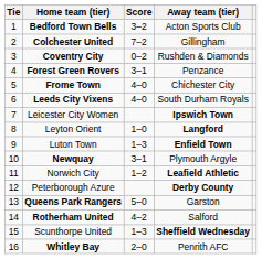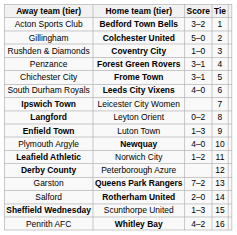columns swapped: Tie <-> Away team (tier)
Colchester United | Score: 7–2 -> 5–0
Coventry City | Score: 0–2 -> 1–0
Frome Town | Score: 4–0 -> 3–1
Leyton Orient | Score: 1–0 -> 0–2
Newquay | Score: 3–1 -> 4–0
Queens Park Rangers | Score: 5–0 -> 7–2
Rotherham United | Score: 4–2 -> 2–0
Whitley Bay | Score: 2–0 -> 4–2
